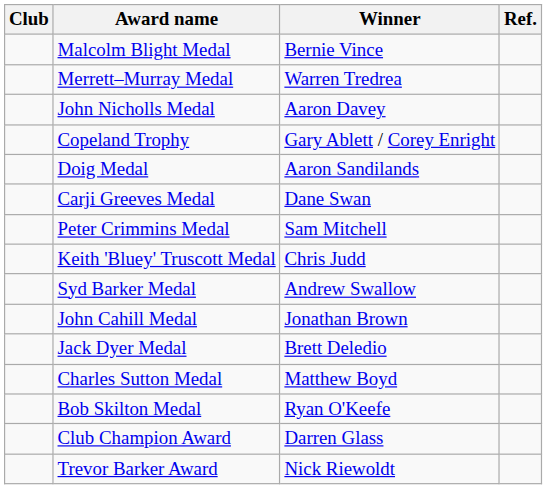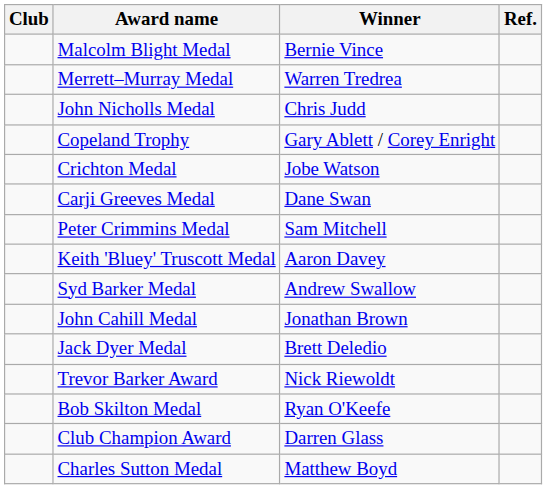John Nicholls Medal | Winner: Aaron Davey -> Chris Judd
+ row: Crichton Medal | Jobe Watson
- row: Doig Medal | Aaron Sandilands
Keith 'Bluey' Truscott Medal | Winner: Chris Judd -> Aaron Davey
rows swapped: Trevor Barker Award <-> Charles Sutton Medal
